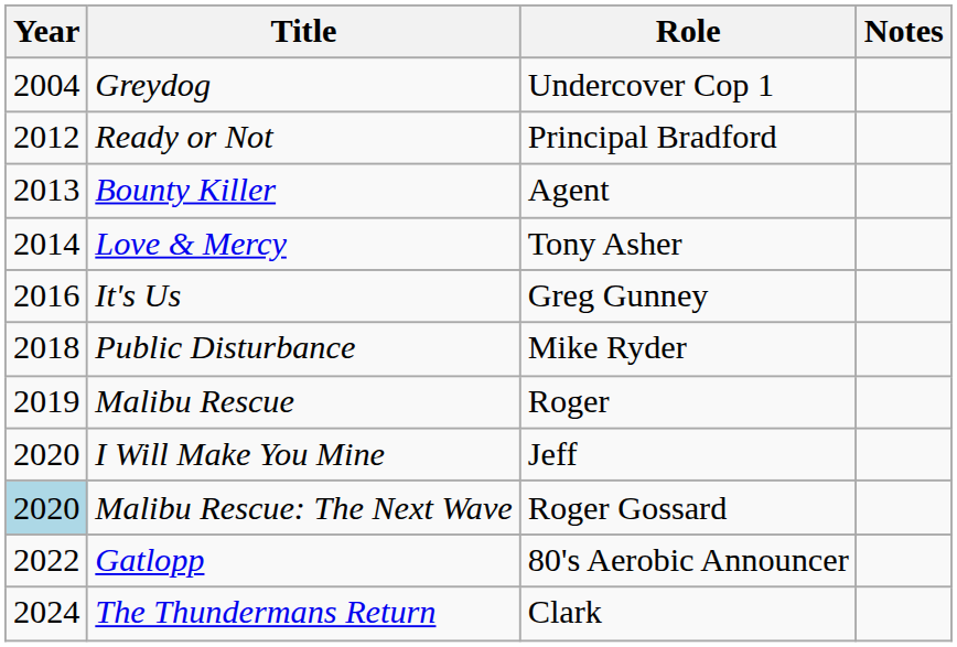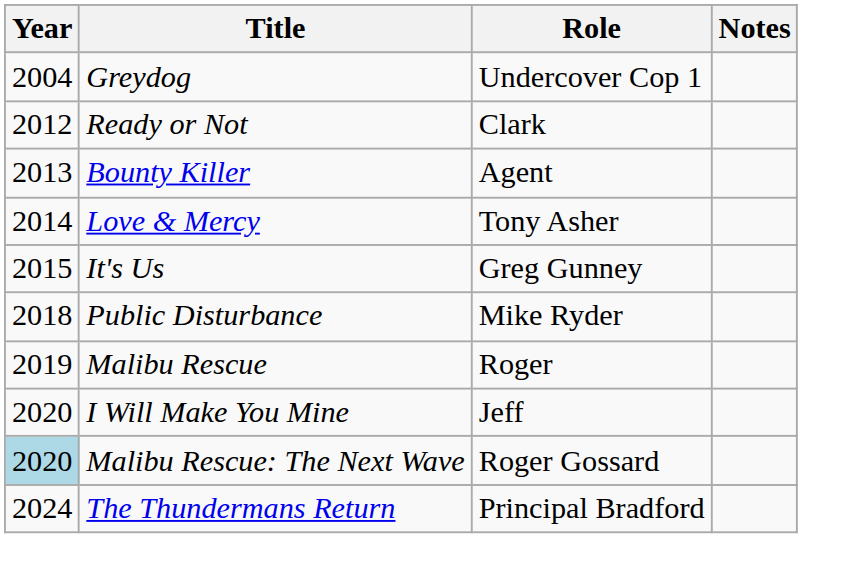Ready or Not | Role: Principal Bradford -> Clark
It's Us | Year: 2016 -> 2015
- row: 2022 | Gatlopp | 80's Aerobic Announcer
The Thundermans Return | Role: Clark -> Principal Bradford
